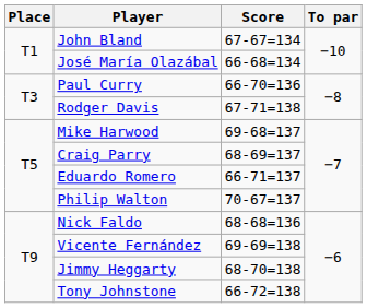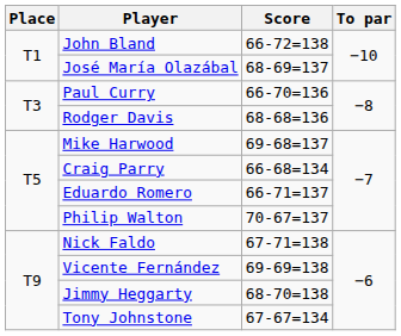John Bland | Score: 67-67=134 -> 66-72=138
José María Olazábal | Score: 66-68=134 -> 68-69=137
Rodger Davis | Score: 67-71=138 -> 68-68=136
Craig Parry | Score: 68-69=137 -> 66-68=134
Nick Faldo | Score: 68-68=136 -> 67-71=138
Tony Johnstone | Score: 66-72=138 -> 67-67=134
